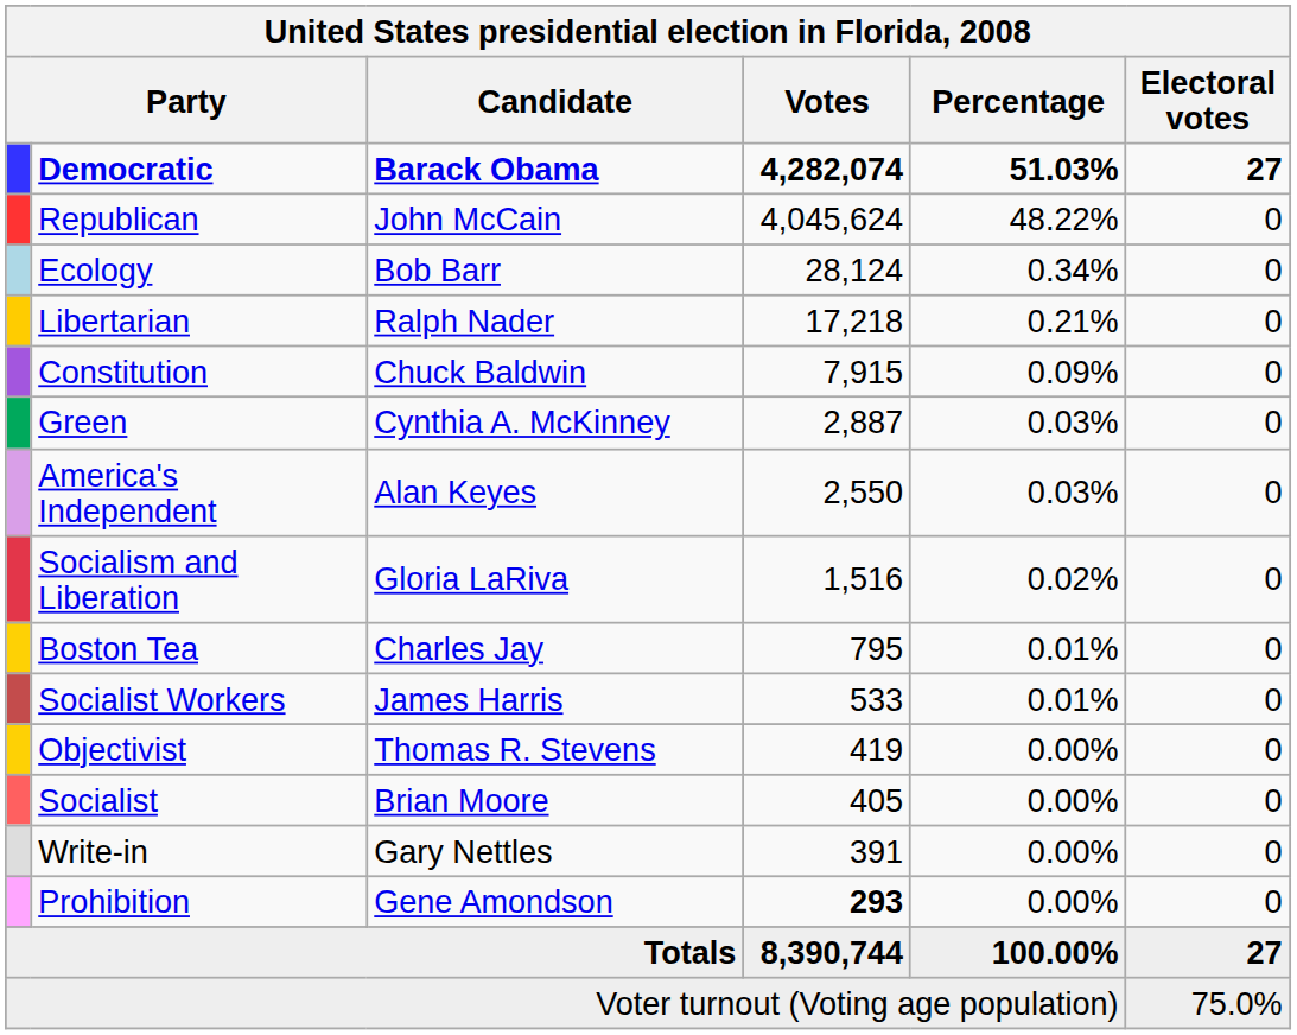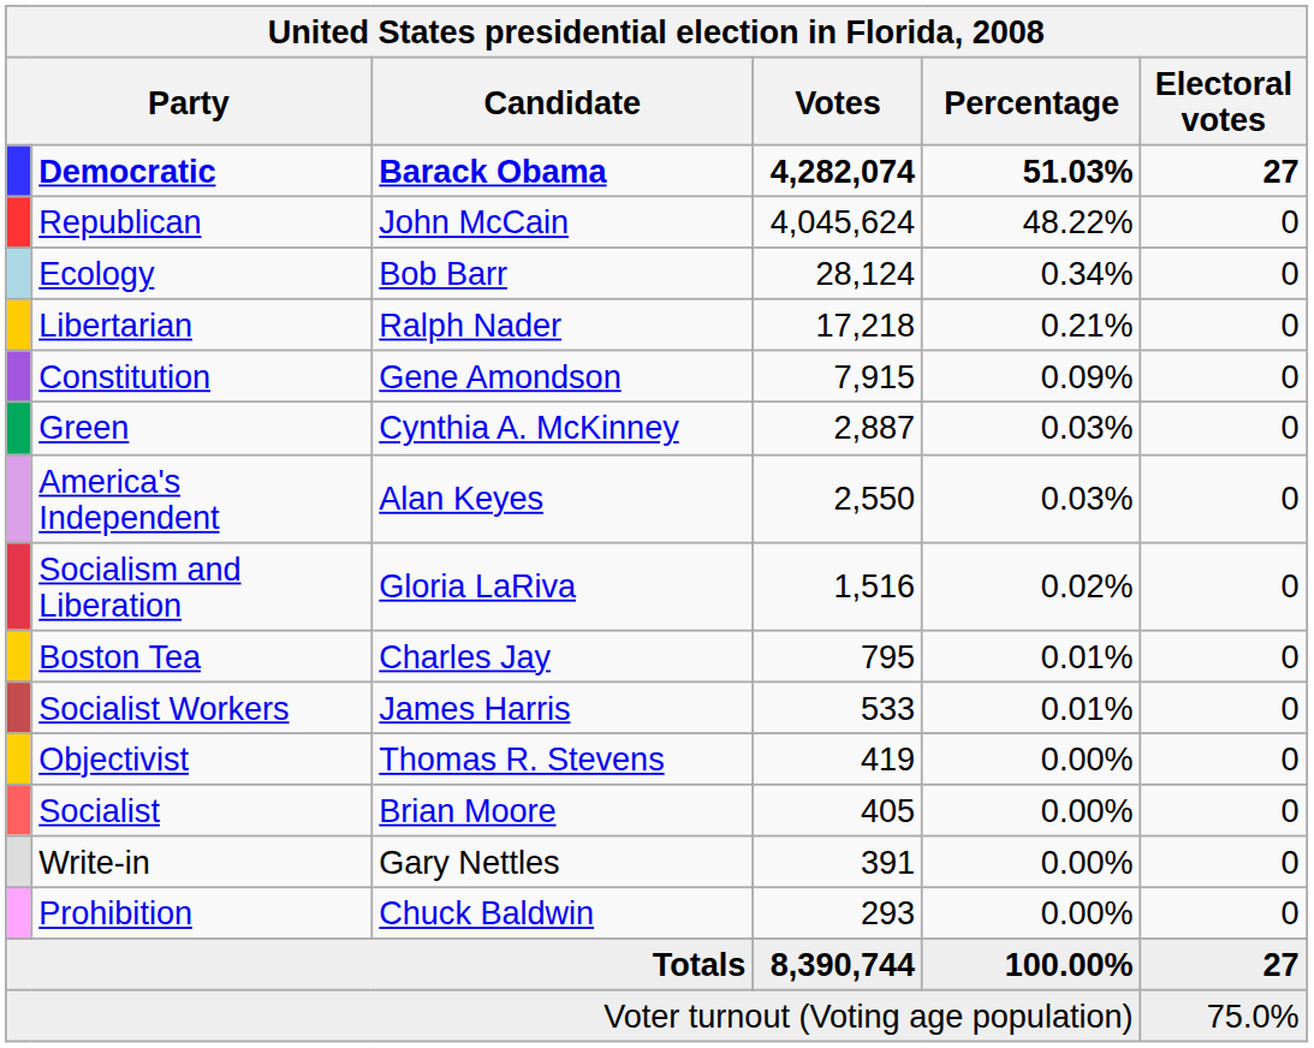Constitution | Candidate: Chuck Baldwin -> Gene Amondson
Prohibition | Candidate: Gene Amondson -> Chuck Baldwin
Prohibition | Votes: bold -> normal
